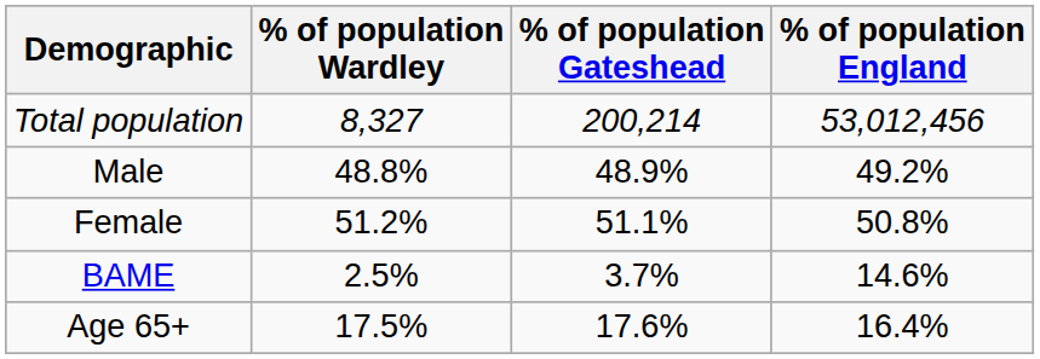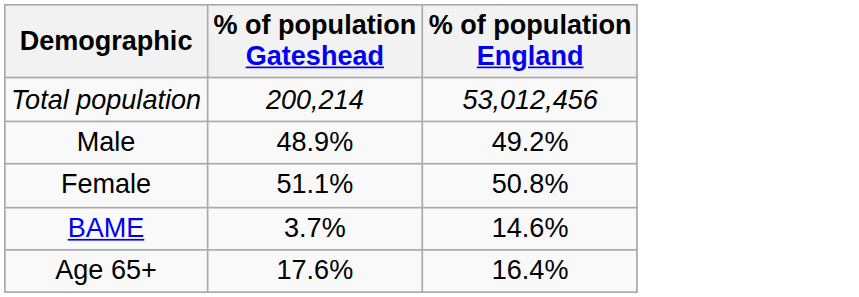- column: % of population Wardley | 8,327 | 48.8% | 51.2% | 2.5% | 17.5%
